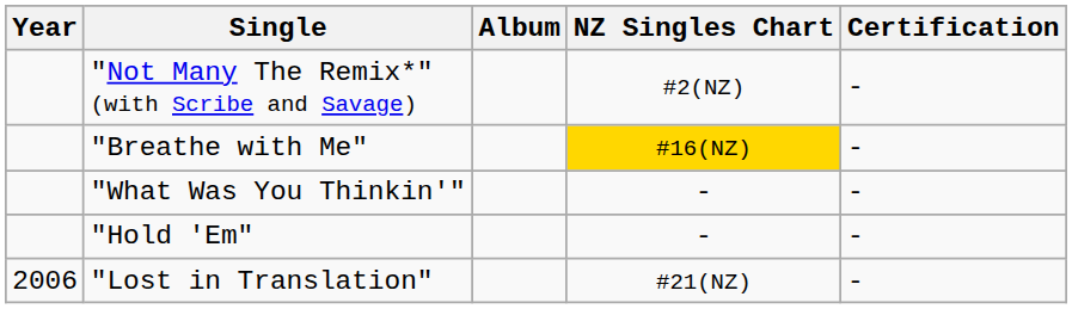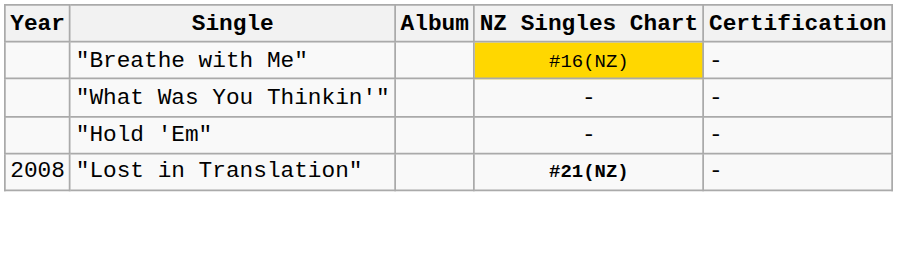- row: "Not Many The Remix*" (with Scribe and Savage) | #2(NZ) | -
"Lost in Translation" | Year: 2006 -> 2008
"Lost in Translation" | NZ Singles Chart: normal -> bold
